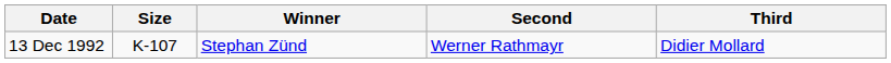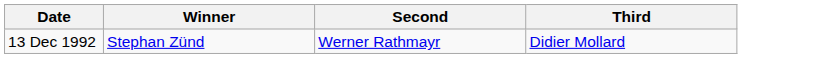- column: Size | K-107
